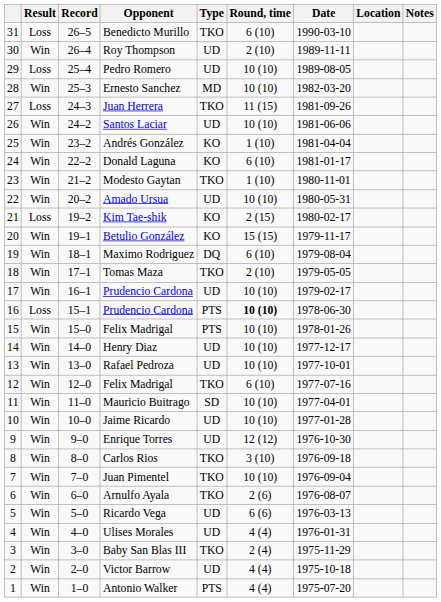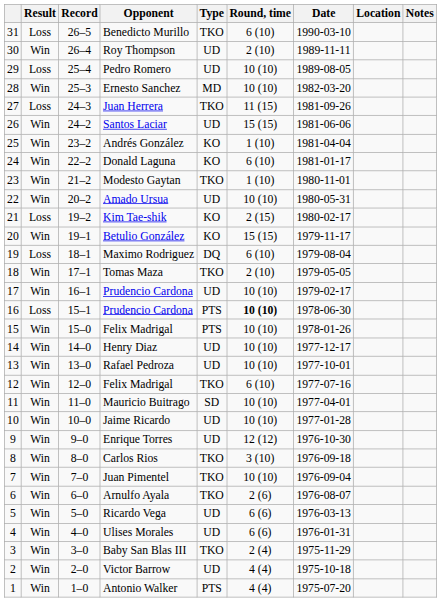Santos Laciar | Round, time: 10 (10) -> 15 (15)
Maximo Rodriguez | Result: Win -> Loss
Ulises Morales | Round, time: 4 (4) -> 6 (6)
